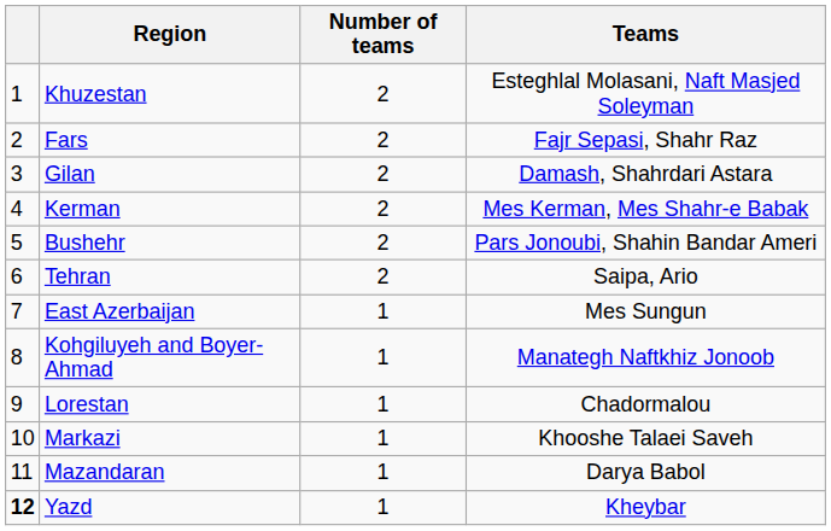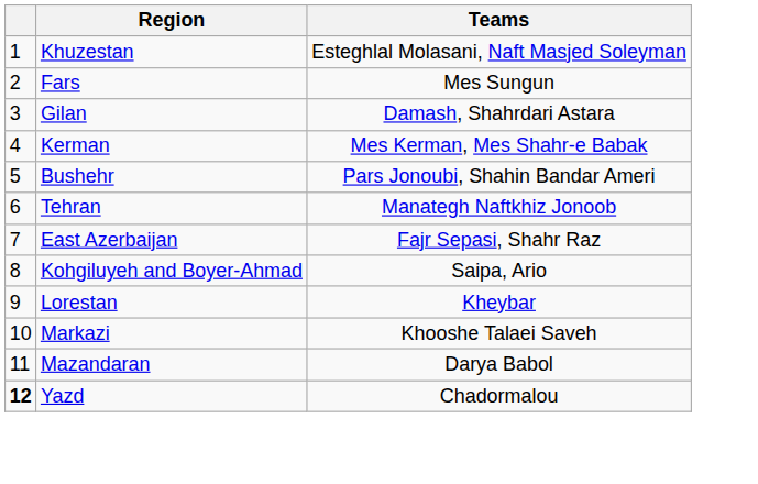- column: Number of teams | 2 | 2 | 2 | 2 | 2 | 2 | 1 | 1 | 1 | 1 | 1 | 1
Fars | Teams: Fajr Sepasi, Shahr Raz -> Mes Sungun
Tehran | Teams: Saipa, Ario -> Manategh Naftkhiz Jonoob
East Azerbaijan | Teams: Mes Sungun -> Fajr Sepasi, Shahr Raz
Kohgiluyeh and Boyer-Ahmad | Teams: Manategh Naftkhiz Jonoob -> Saipa, Ario
Lorestan | Teams: Chadormalou -> Kheybar
Yazd | Teams: Kheybar -> Chadormalou
